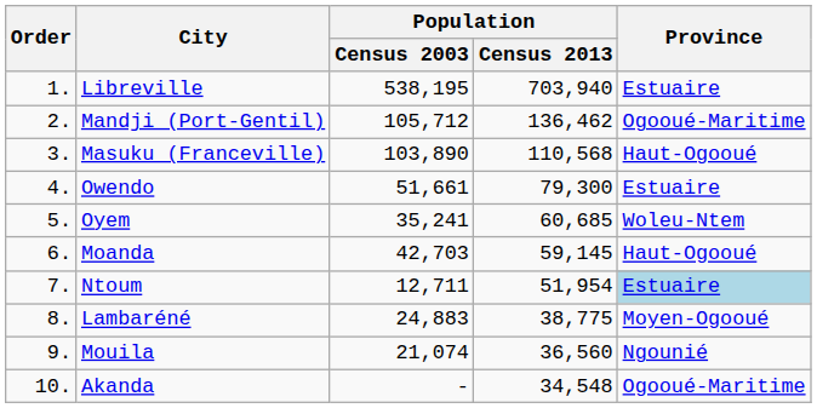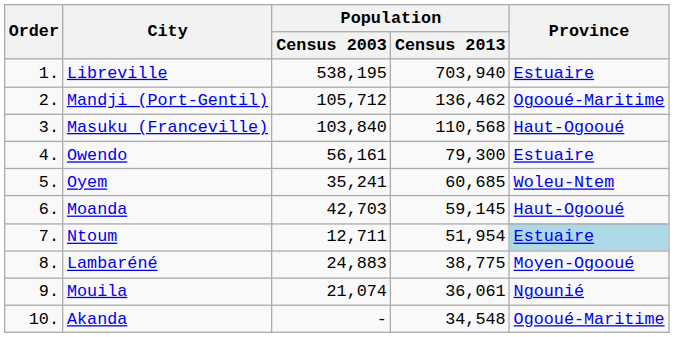Masuku (Franceville) | Population / Census 2003: 103,890 -> 103,840
Owendo | Population / Census 2003: 51,661 -> 56,161
Mouila | Population / Census 2013: 36,560 -> 36,061
